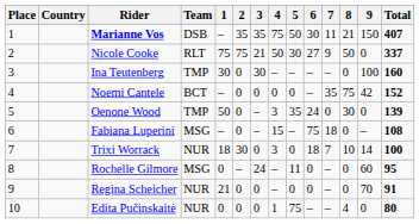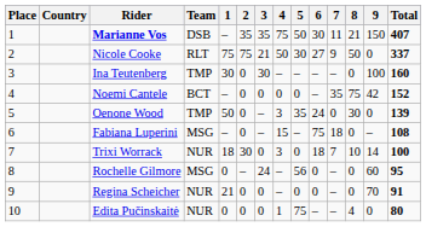Rochelle Gilmore | 5: 11 -> 56
